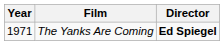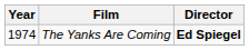The Yanks Are Coming | Year: 1971 -> 1974
